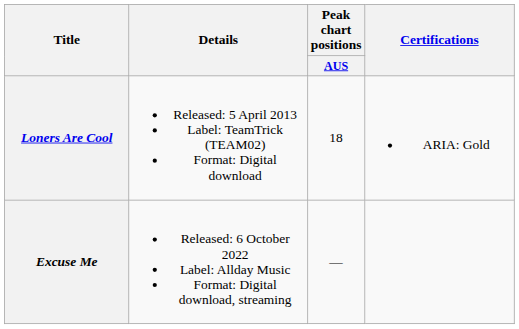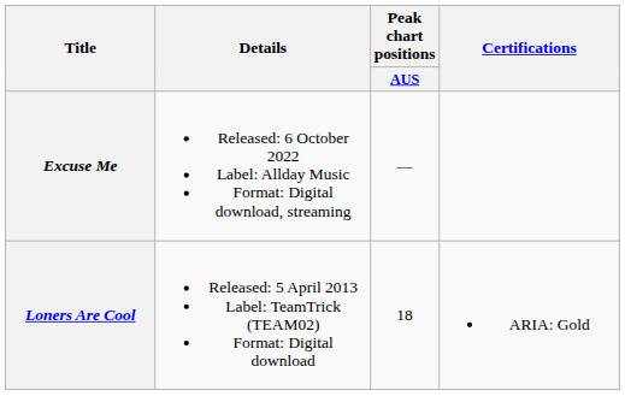rows swapped: Loners Are Cool <-> Excuse Me
